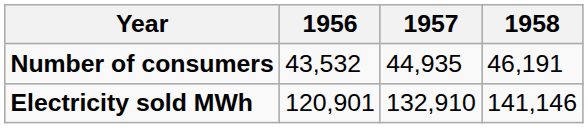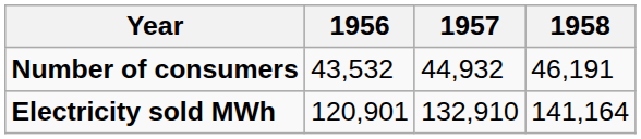Number of consumers | 1957: 44,935 -> 44,932
Electricity sold MWh | 1958: 141,146 -> 141,164
